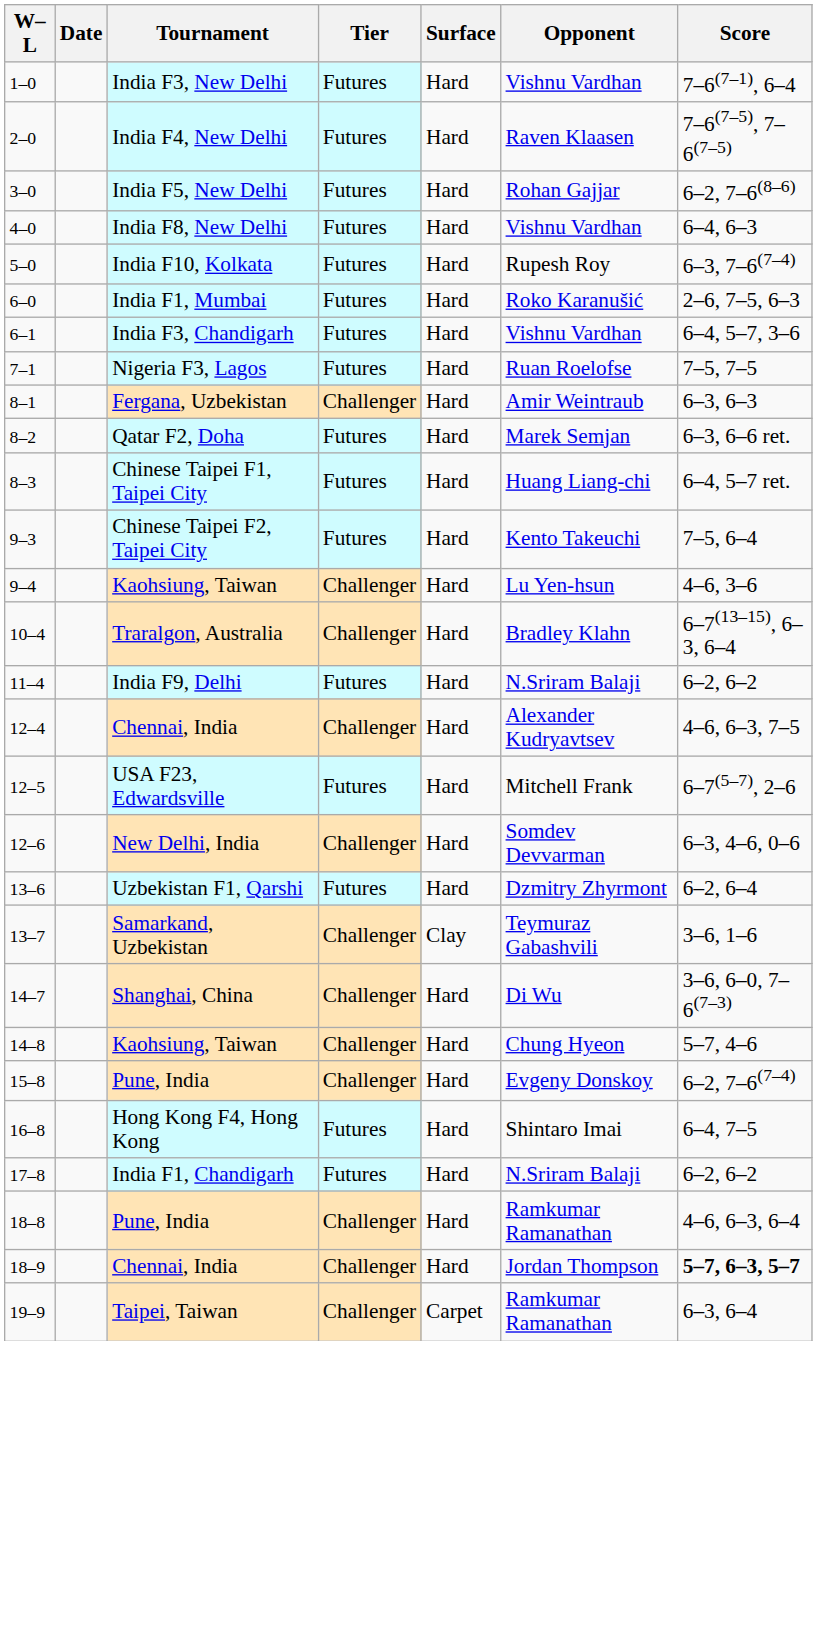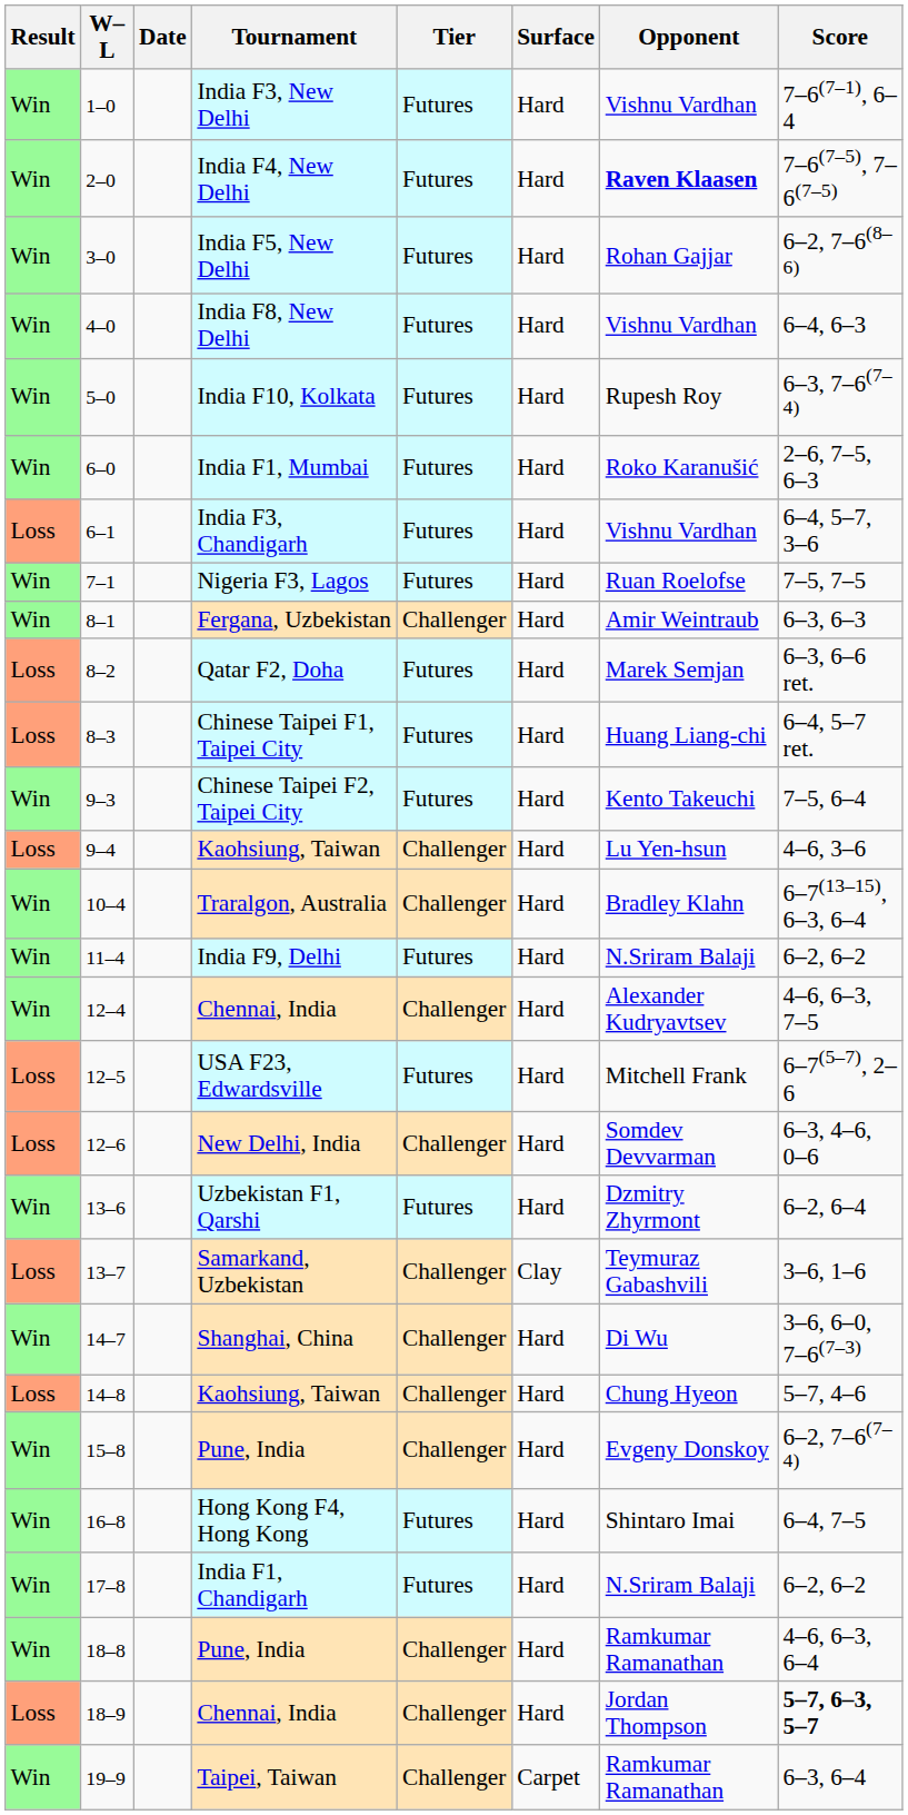+ column: Result | Win | Win | Win | Win | Win | Win | Loss | Win | Win | Loss | Loss | Win | Loss | Win | Win | Win | Loss | Loss | Win | Loss | Win | Loss | Win | Win | Win | Win | Loss | Win
2–0 | Opponent: normal -> bold
